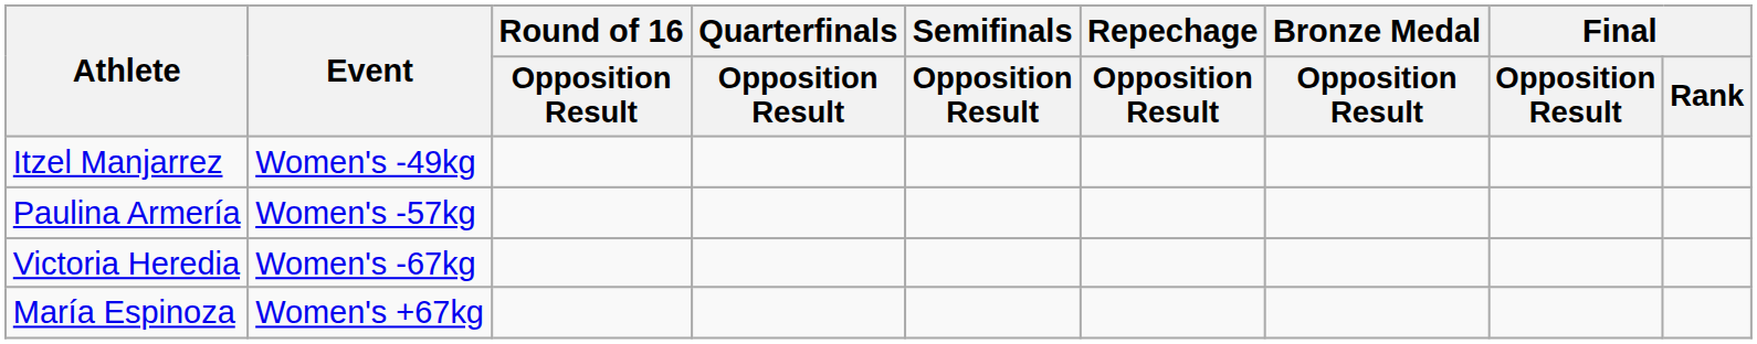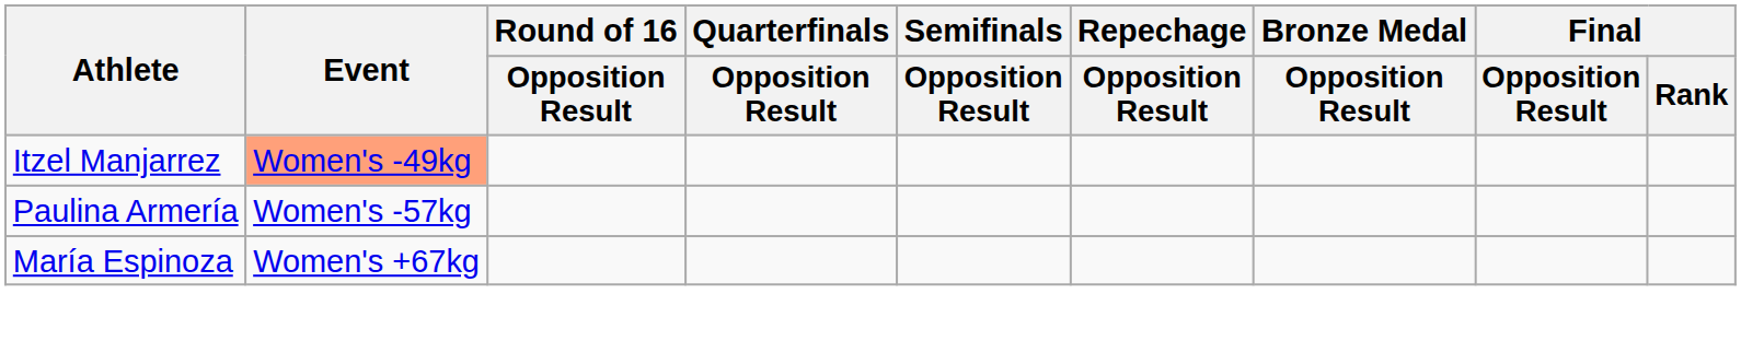Itzel Manjarrez | Event: no background -> lightsalmon background
- row: Victoria Heredia | Women's -67kg
